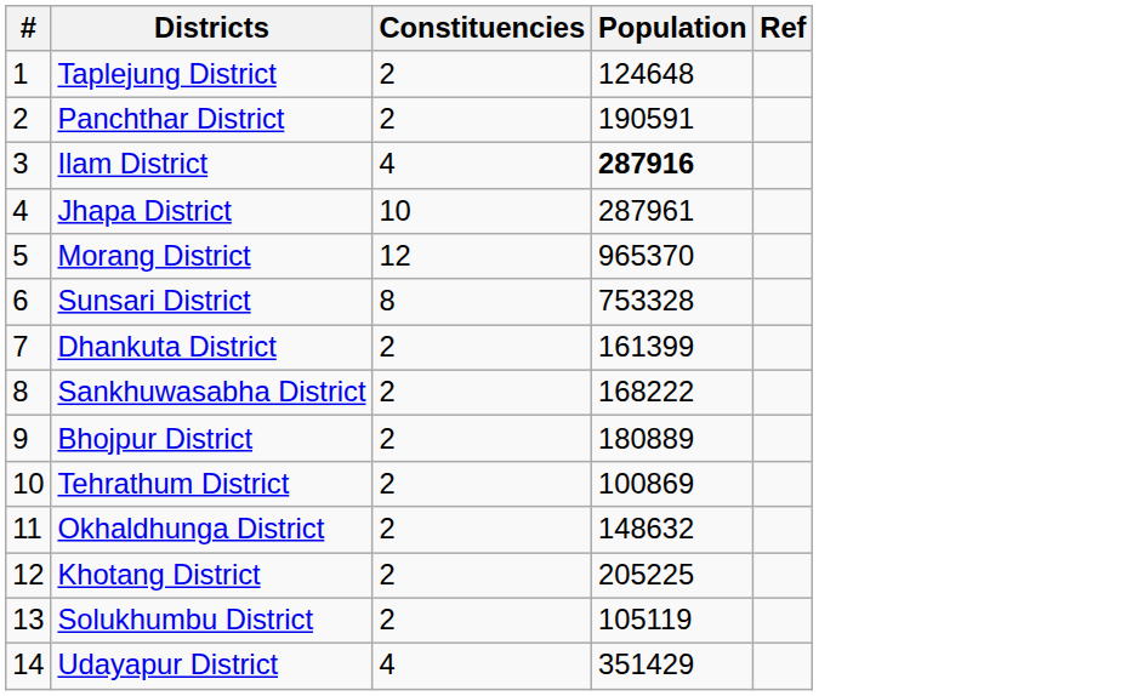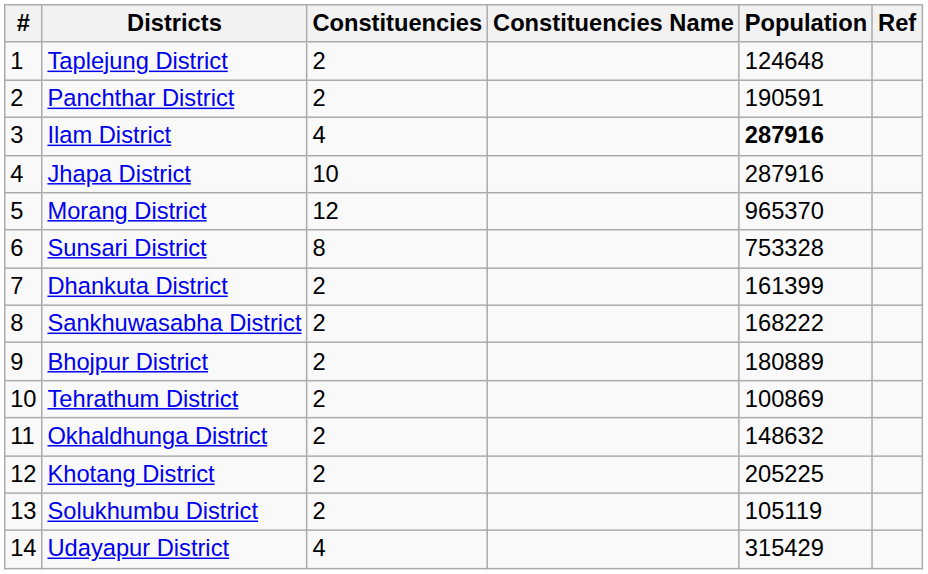+ column: Constituencies Name
Jhapa District | Population: 287961 -> 287916
Udayapur District | Population: 351429 -> 315429
